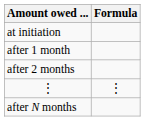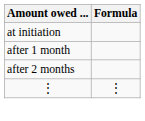- row: after N months
